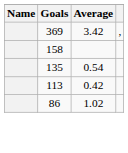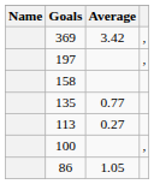+ row: 197 | ,
135 | Average: 0.54 -> 0.77
113 | Average: 0.42 -> 0.27
+ row: 100 | ,
86 | Average: 1.02 -> 1.05
